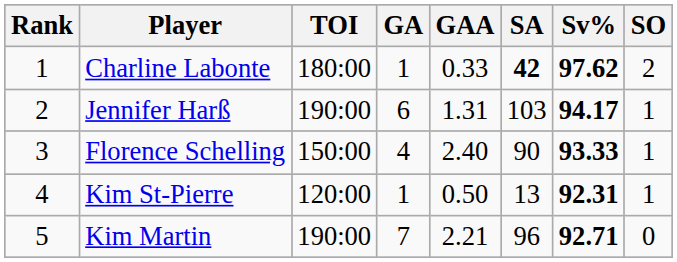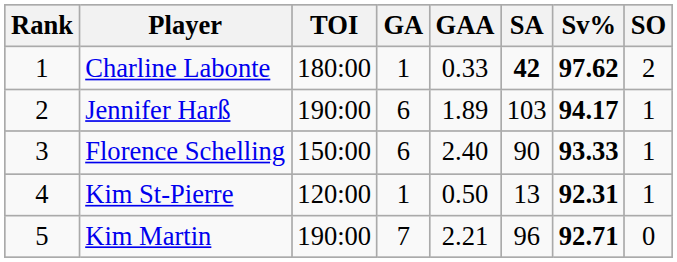Jennifer Harß | GAA: 1.31 -> 1.89
Florence Schelling | GA: 4 -> 6
